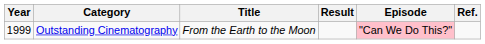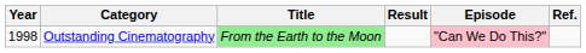Outstanding Cinematography | Year: 1999 -> 1998
Outstanding Cinematography | Title: no background -> lightgreen background
